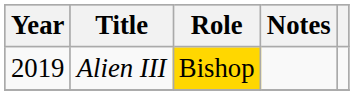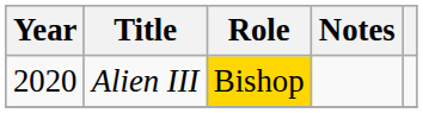Alien III | Year: 2019 -> 2020
